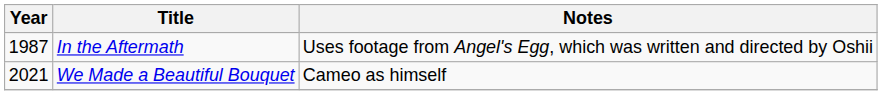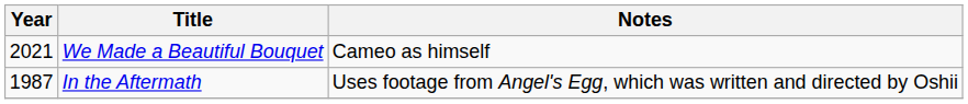rows swapped: In the Aftermath <-> We Made a Beautiful Bouquet
